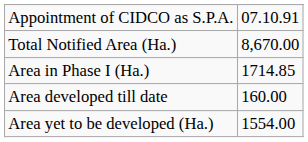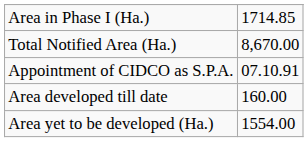rows swapped: Appointment of CIDCO as S.P.A. <-> Area in Phase I (Ha.)
